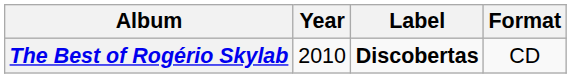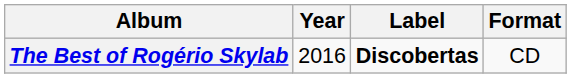The Best of Rogério Skylab | Year: 2010 -> 2016
